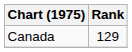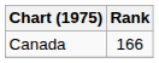Canada | Rank: 129 -> 166
